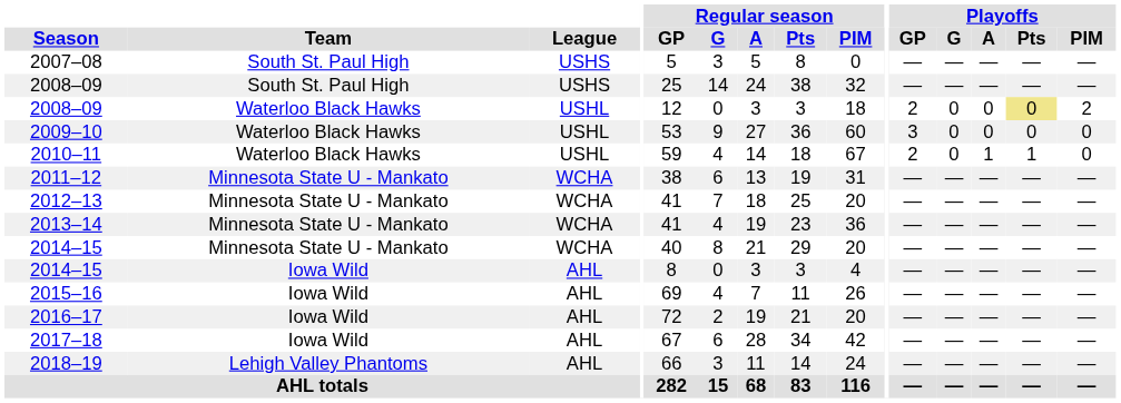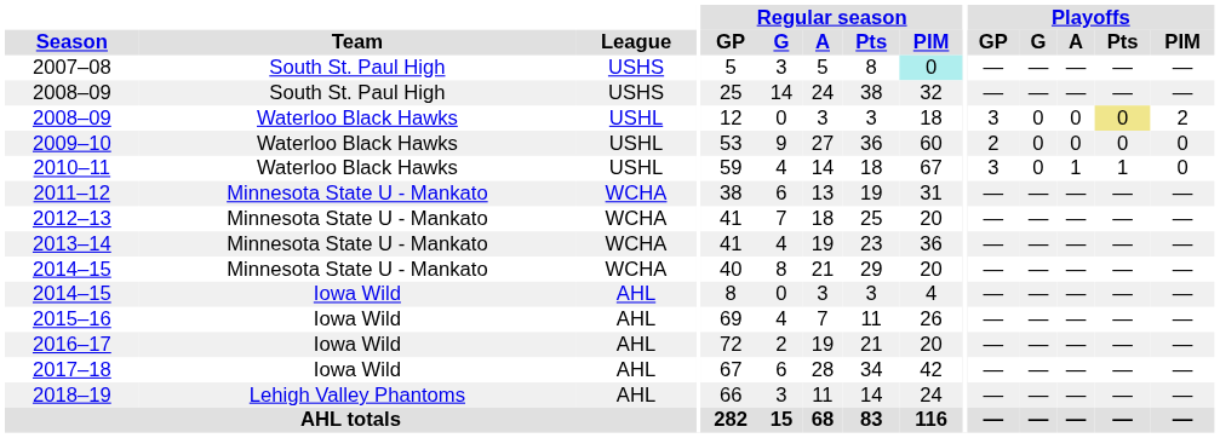2007–08 | Regular season / PIM: no background -> paleturquoise background
2008–09 / Waterloo Black Hawks | Playoffs / GP: 2 -> 3
2009–10 | Playoffs / GP: 3 -> 2
2010–11 | Playoffs / GP: 2 -> 3
